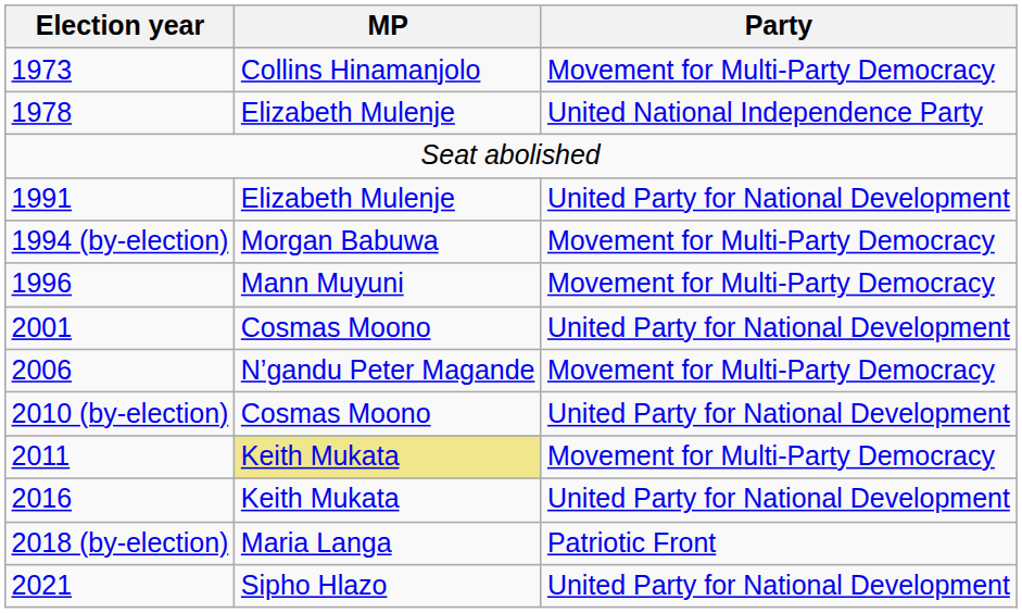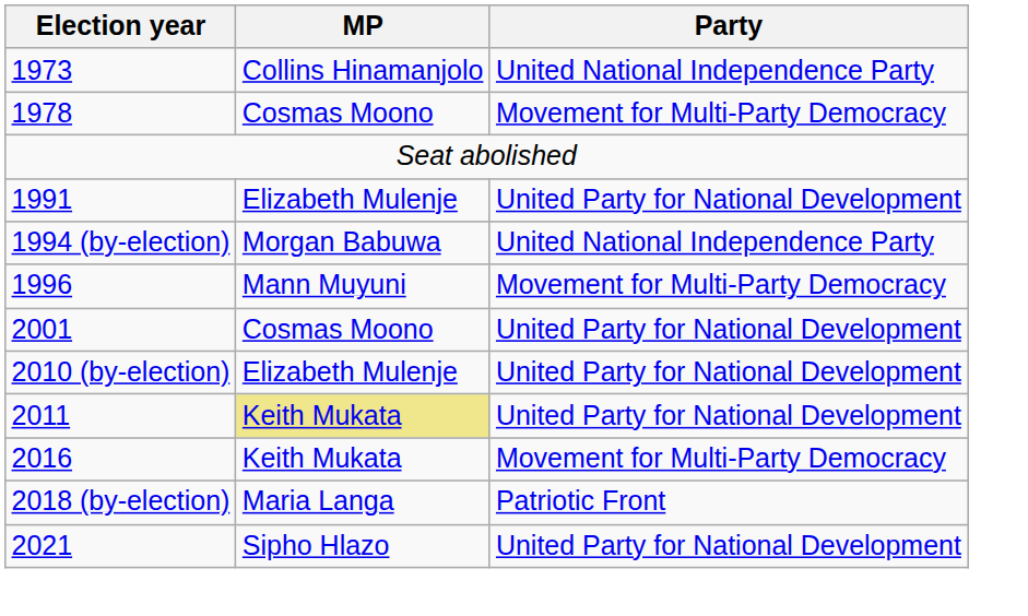1973 | Party: Movement for Multi-Party Democracy -> United National Independence Party
1978 | MP: Elizabeth Mulenje -> Cosmas Moono
1978 | Party: United National Independence Party -> Movement for Multi-Party Democracy
1994 (by-election) | Party: Movement for Multi-Party Democracy -> United National Independence Party
- row: 2006 | N’gandu Peter Magande | Movement for Multi-Party Democracy
2010 (by-election) | MP: Cosmas Moono -> Elizabeth Mulenje
2011 | Party: Movement for Multi-Party Democracy -> United Party for National Development
2016 | Party: United Party for National Development -> Movement for Multi-Party Democracy
